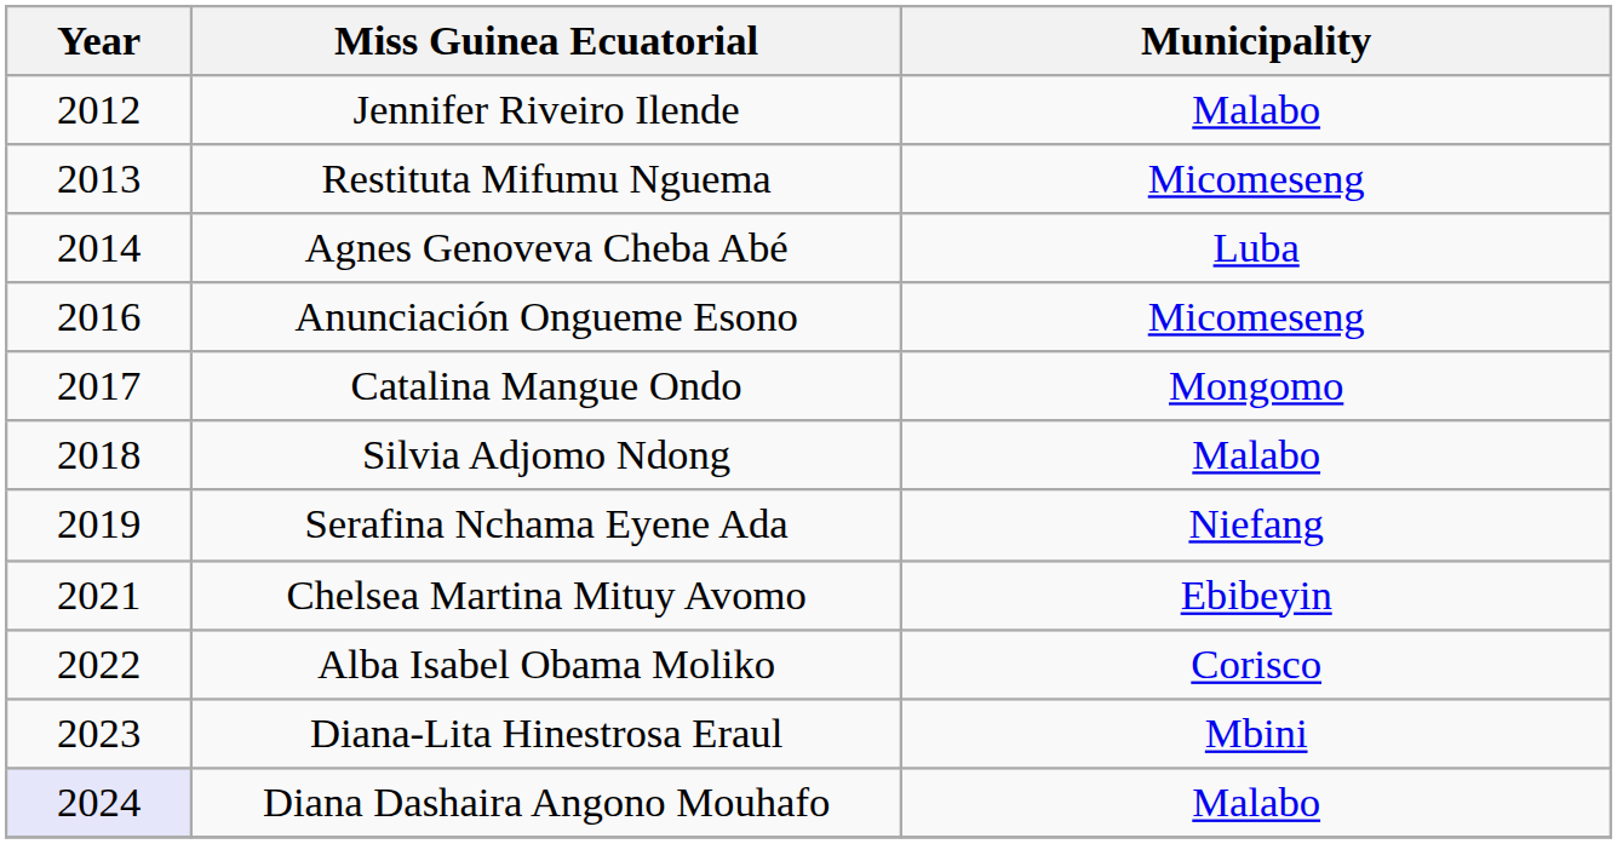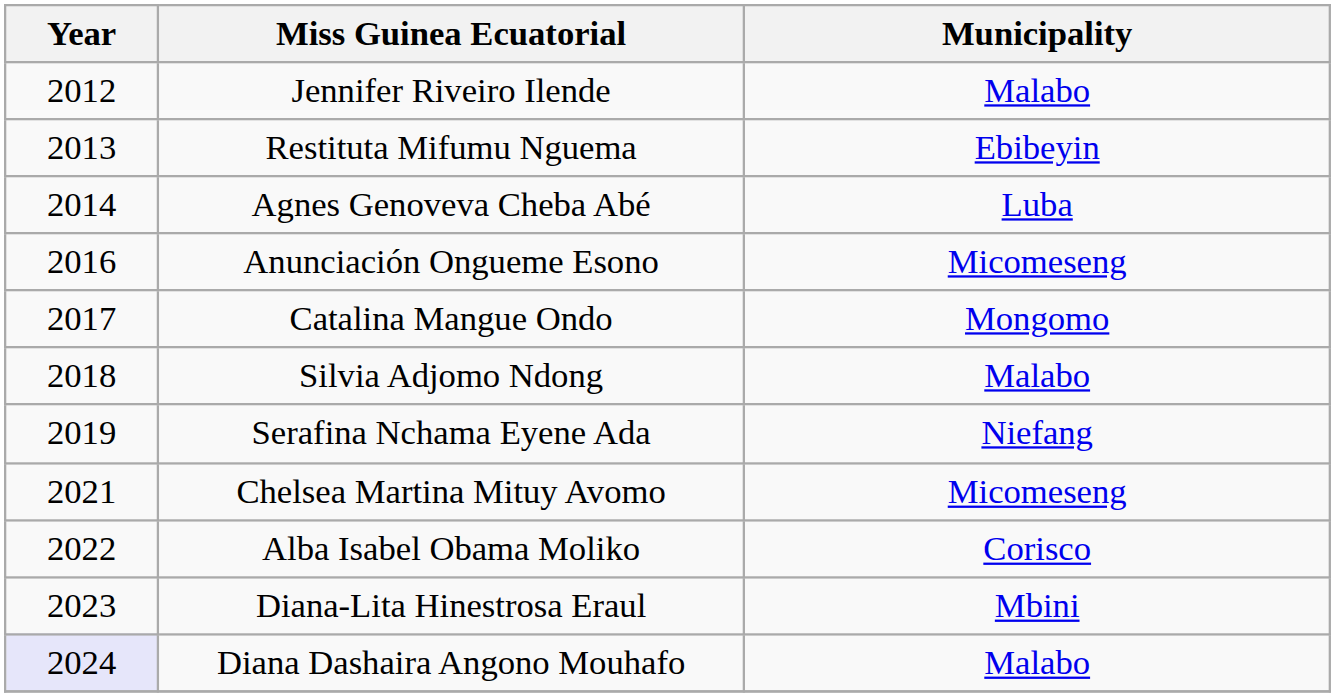Restituta Mifumu Nguema | Municipality: Micomeseng -> Ebibeyin
Chelsea Martina Mituy Avomo | Municipality: Ebibeyin -> Micomeseng
